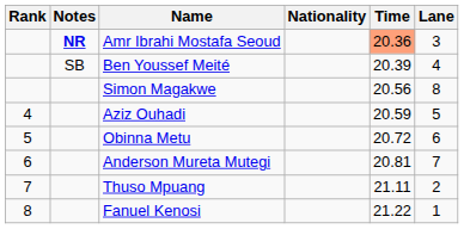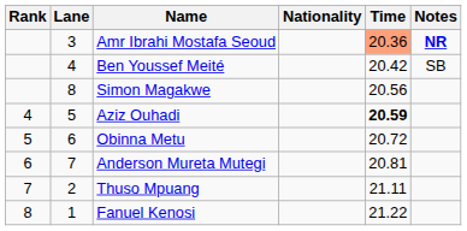columns swapped: Lane <-> Notes
Ben Youssef Meité | Time: 20.39 -> 20.42
Aziz Ouhadi | Time: normal -> bold
